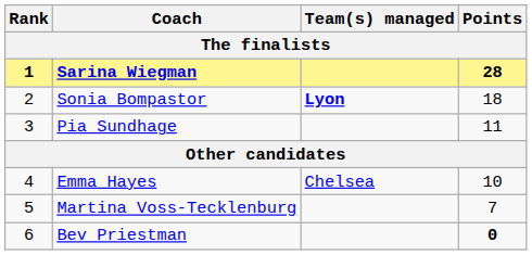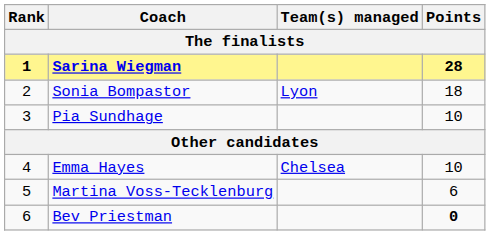Sonia Bompastor | Team(s) managed: bold -> normal
Pia Sundhage | Points: 11 -> 10
Martina Voss-Tecklenburg | Points: 7 -> 6
